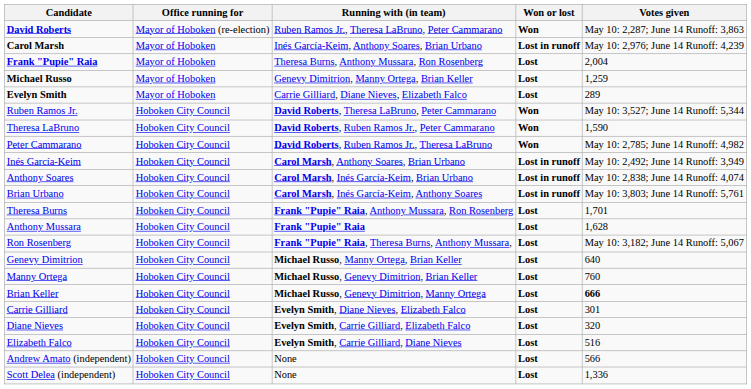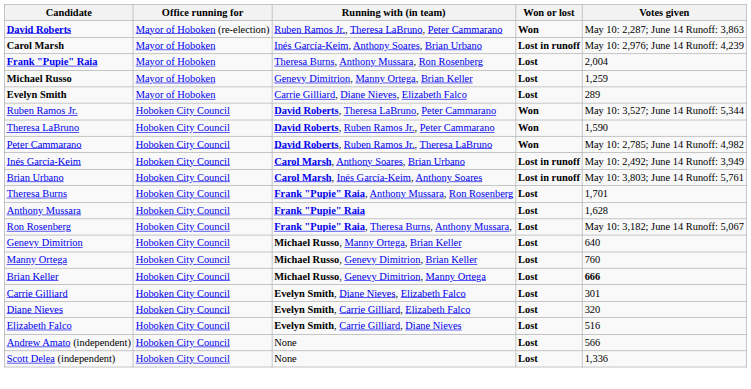- row: Anthony Soares | Hoboken City Council | Carol Marsh, Inés García-Keim, Brian Urbano | Lost in runoff | May 10: 2,838; June 14 Runoff: 4,074
